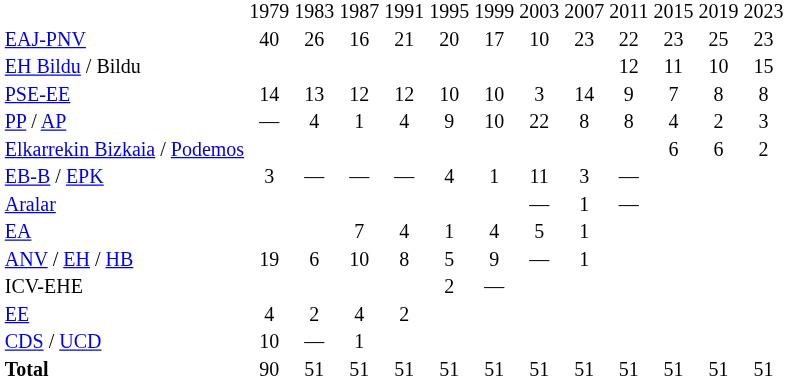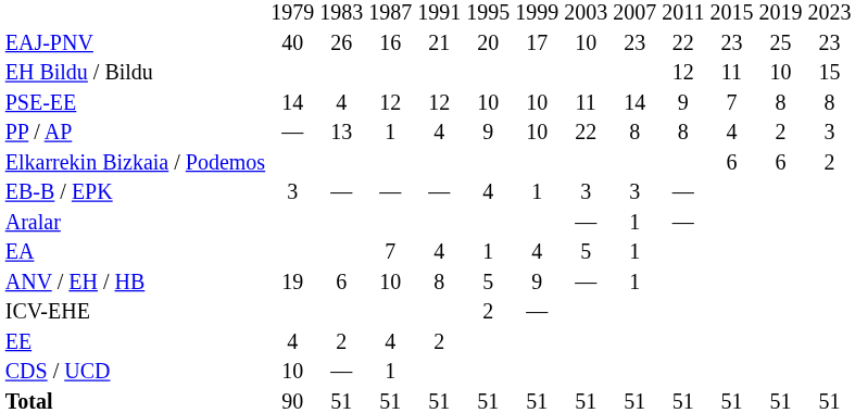PSE-EE | column 3: 13 -> 4
PSE-EE | column 8: 3 -> 11
PP / AP | column 3: 4 -> 13
EB-B / EPK | column 8: 11 -> 3
